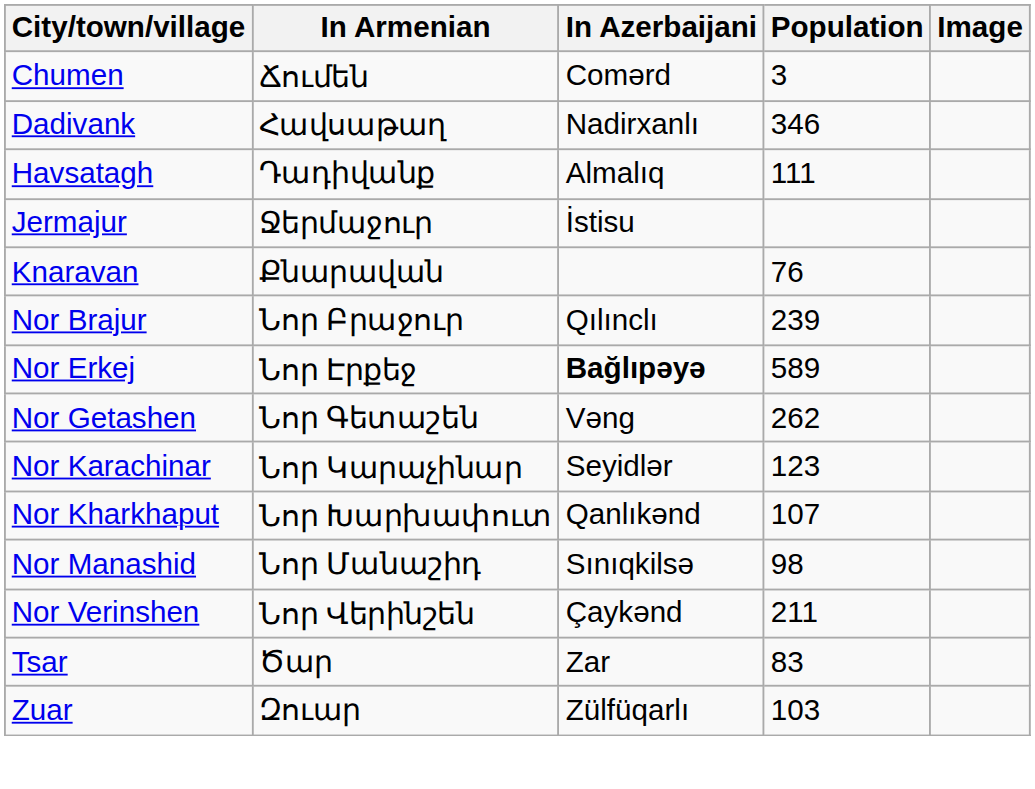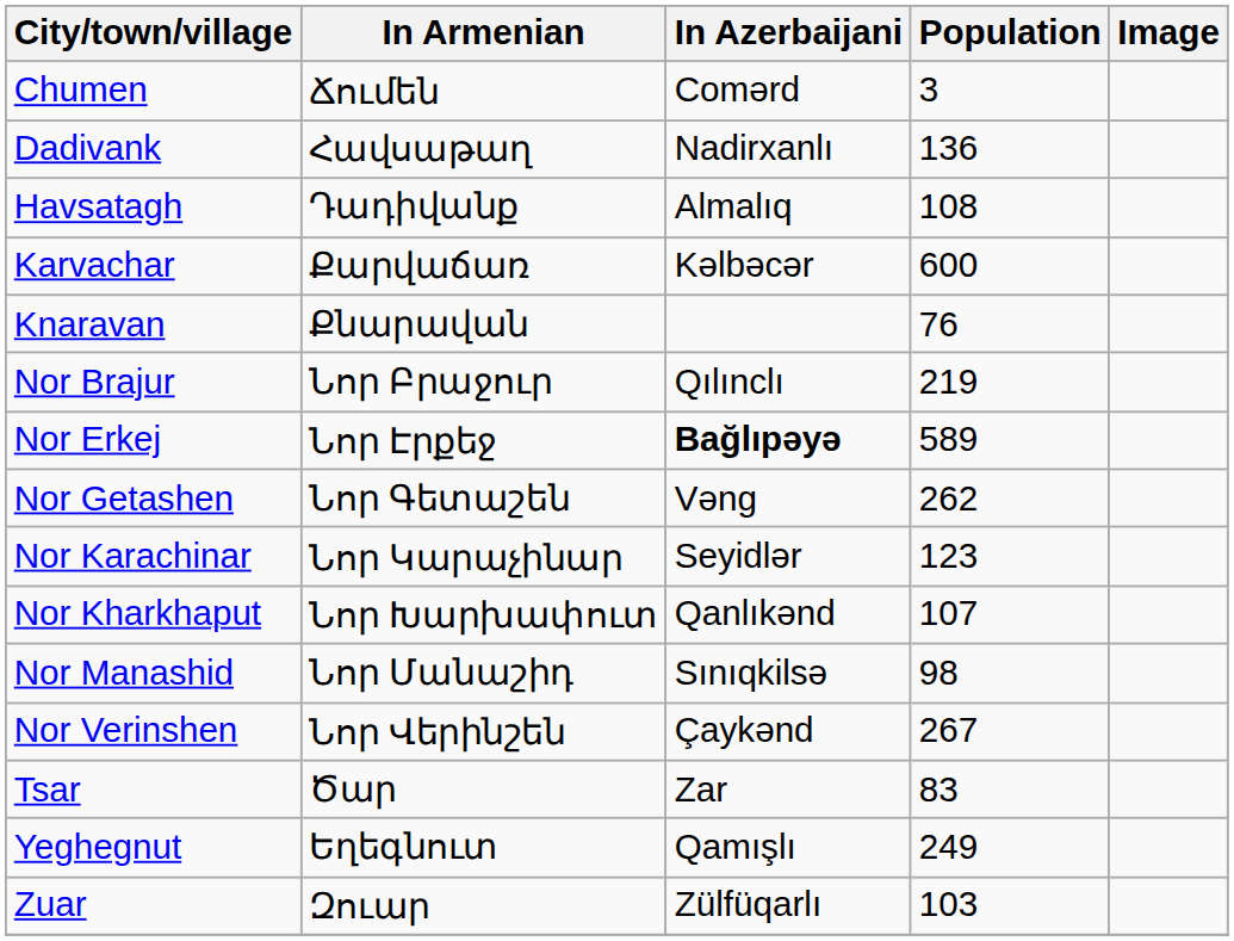Dadivank | Population: 346 -> 136
Havsatagh | Population: 111 -> 108
- row: Jermajur | Ջերմաջուր | İstisu
+ row: Karvachar | Քարվաճառ | Kəlbəcər | 600
Nor Brajur | Population: 239 -> 219
Nor Verinshen | Population: 211 -> 267
+ row: Yeghegnut | Եղեգնուտ | Qamışlı | 249
